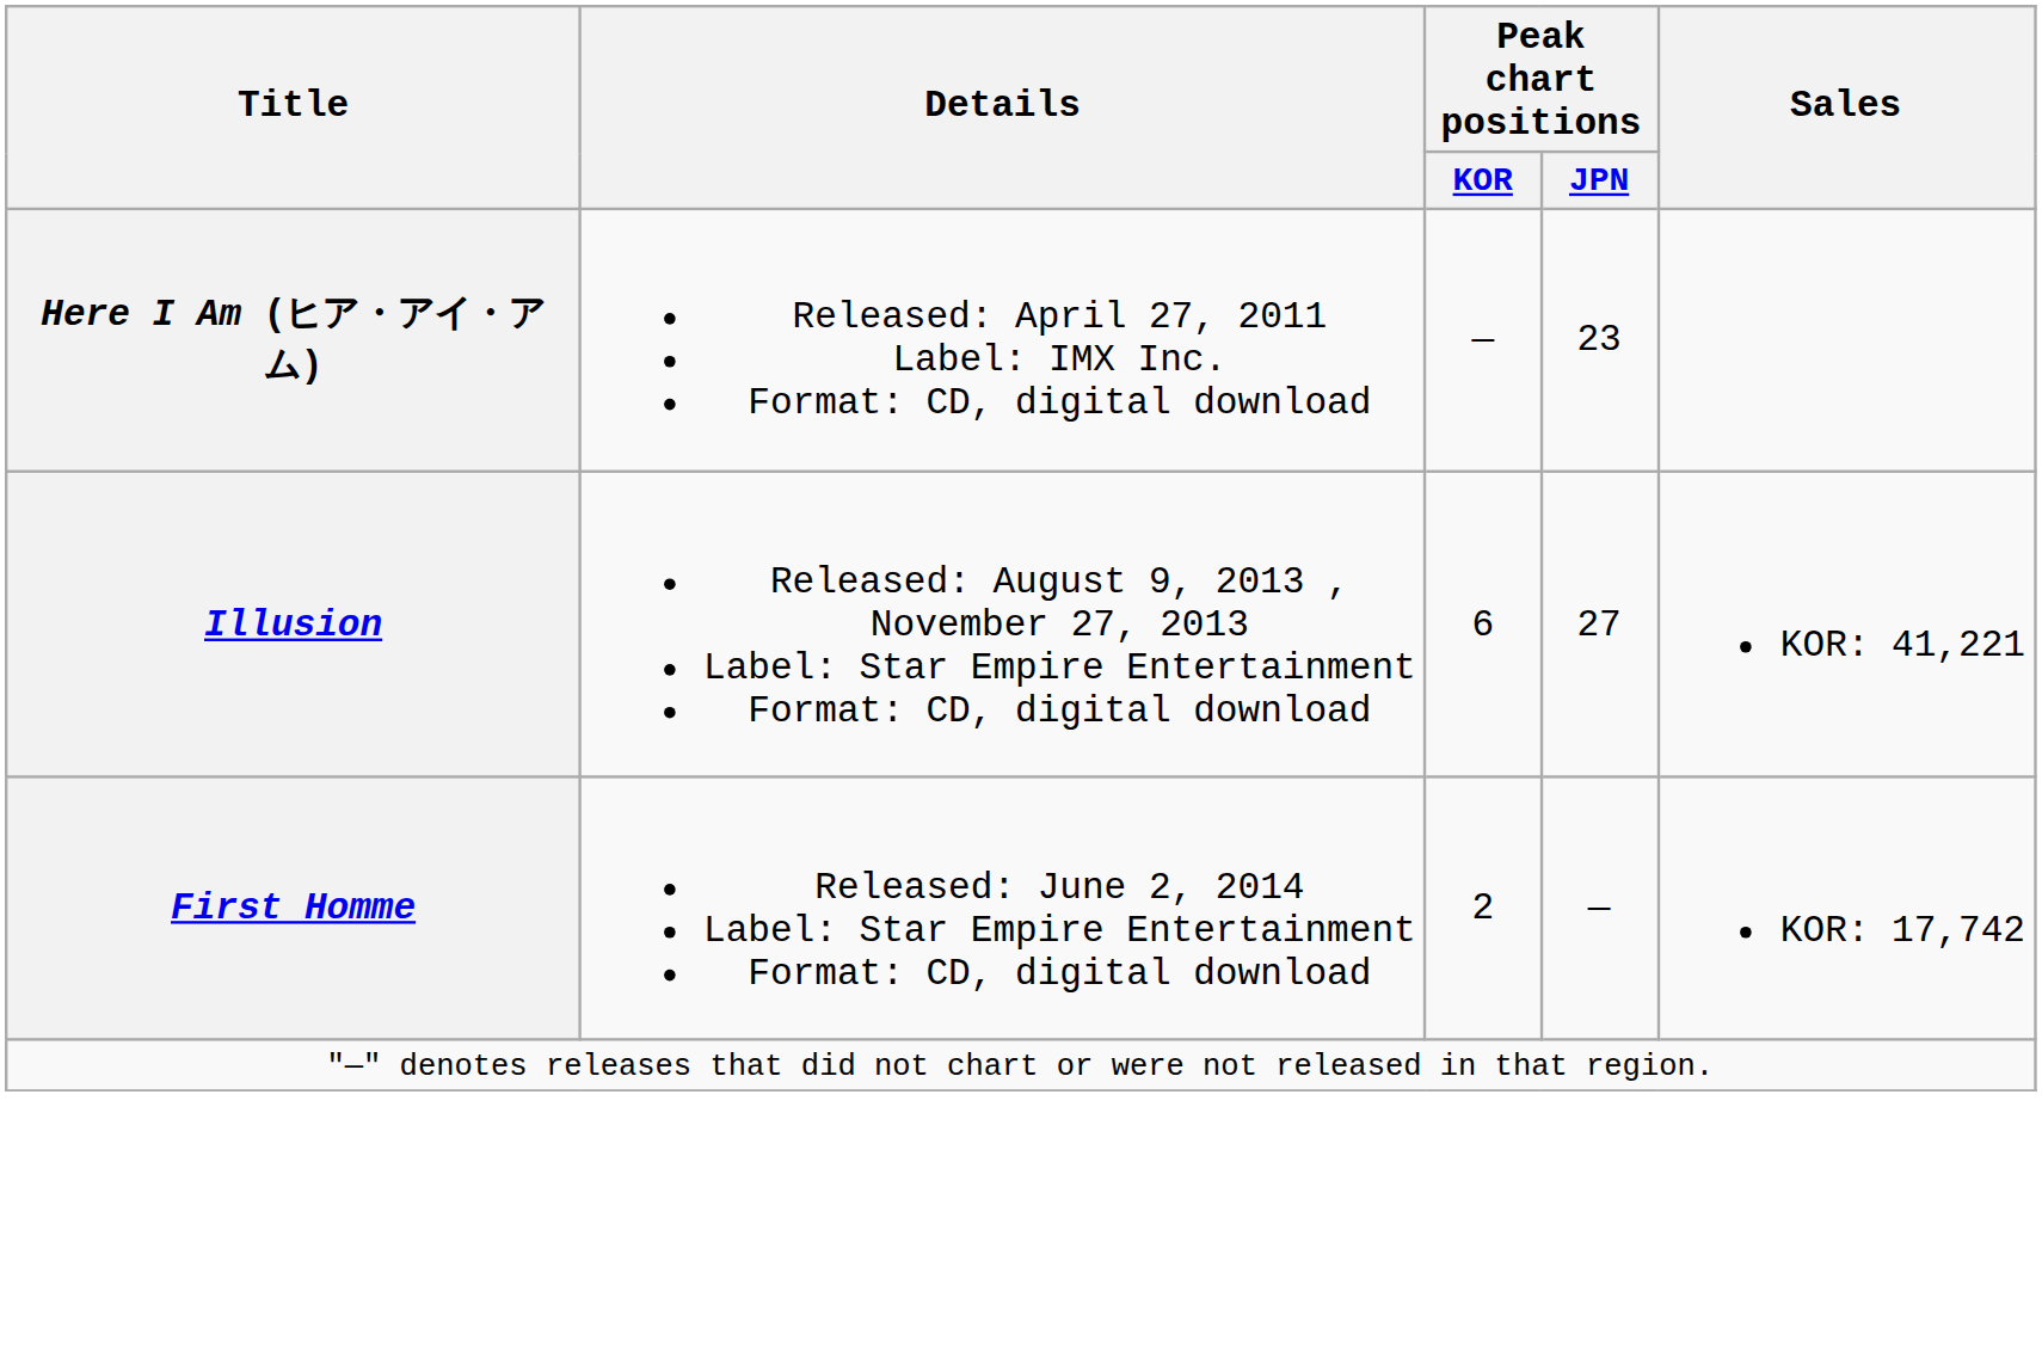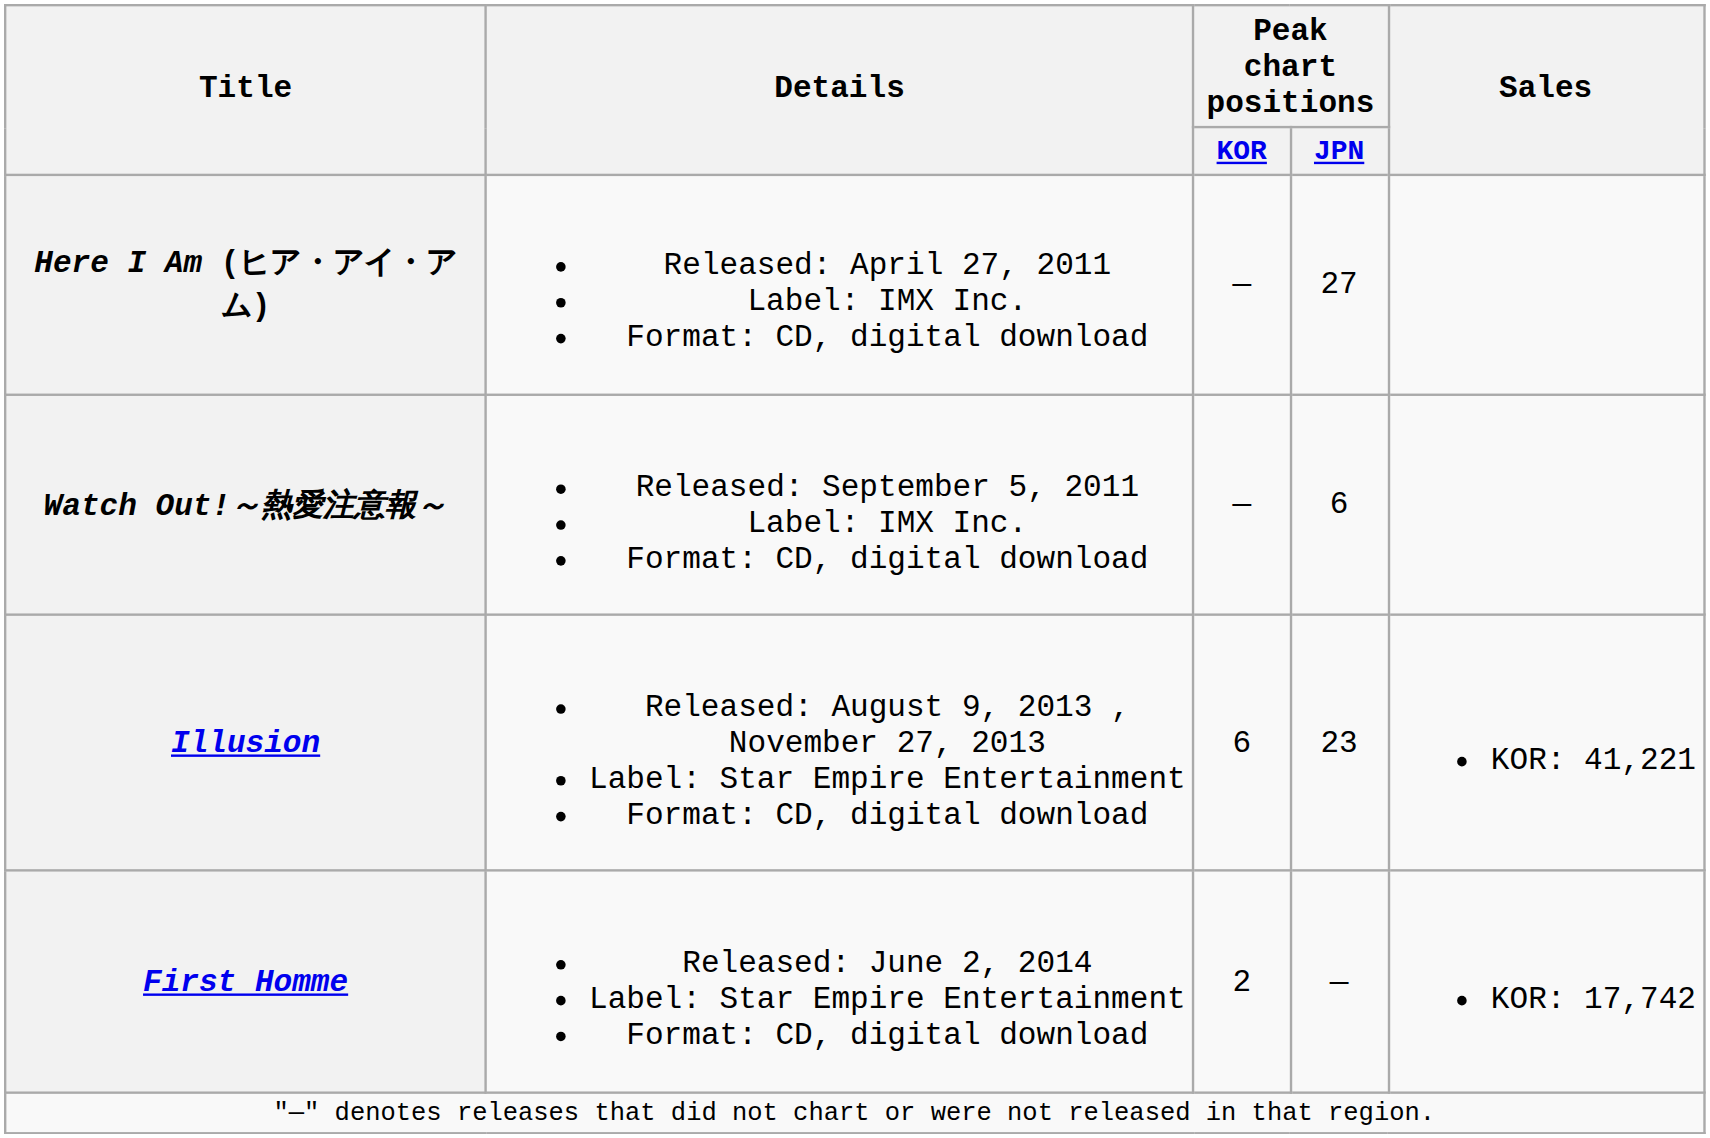Here I Am (ヒア・アイ・アム) | Peak chart positions / JPN: 23 -> 27
+ row: Watch Out!～熱愛注意報～ | Released: September 5, 2011 Label: IMX Inc. Format: CD, digital download | — | 6
Illusion | Peak chart positions / JPN: 27 -> 23
